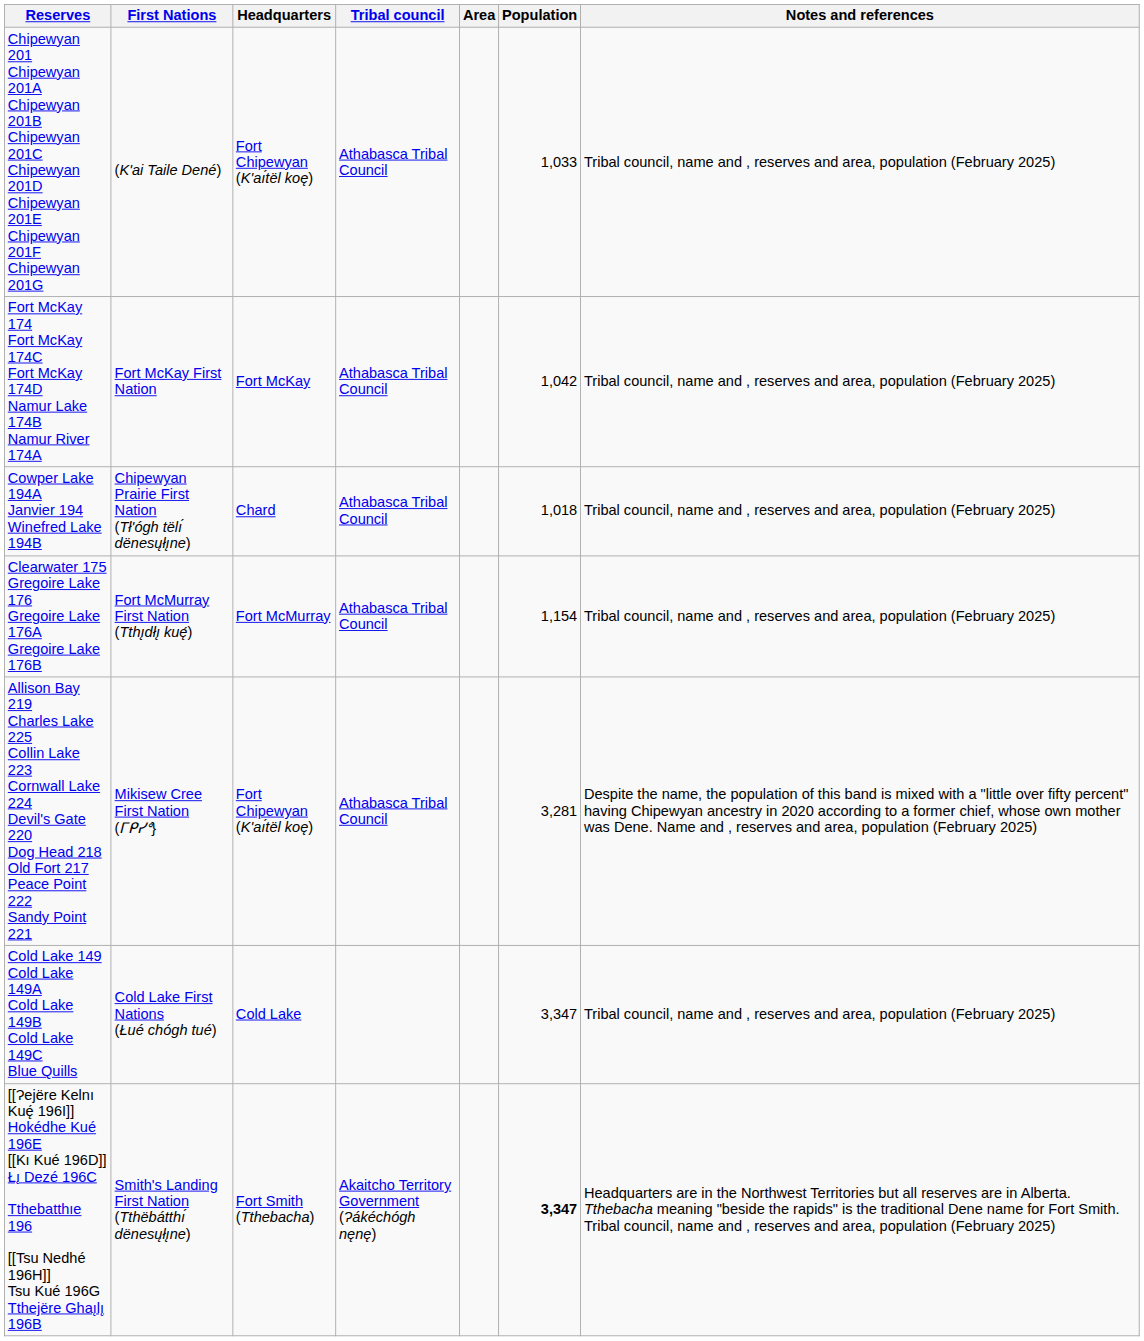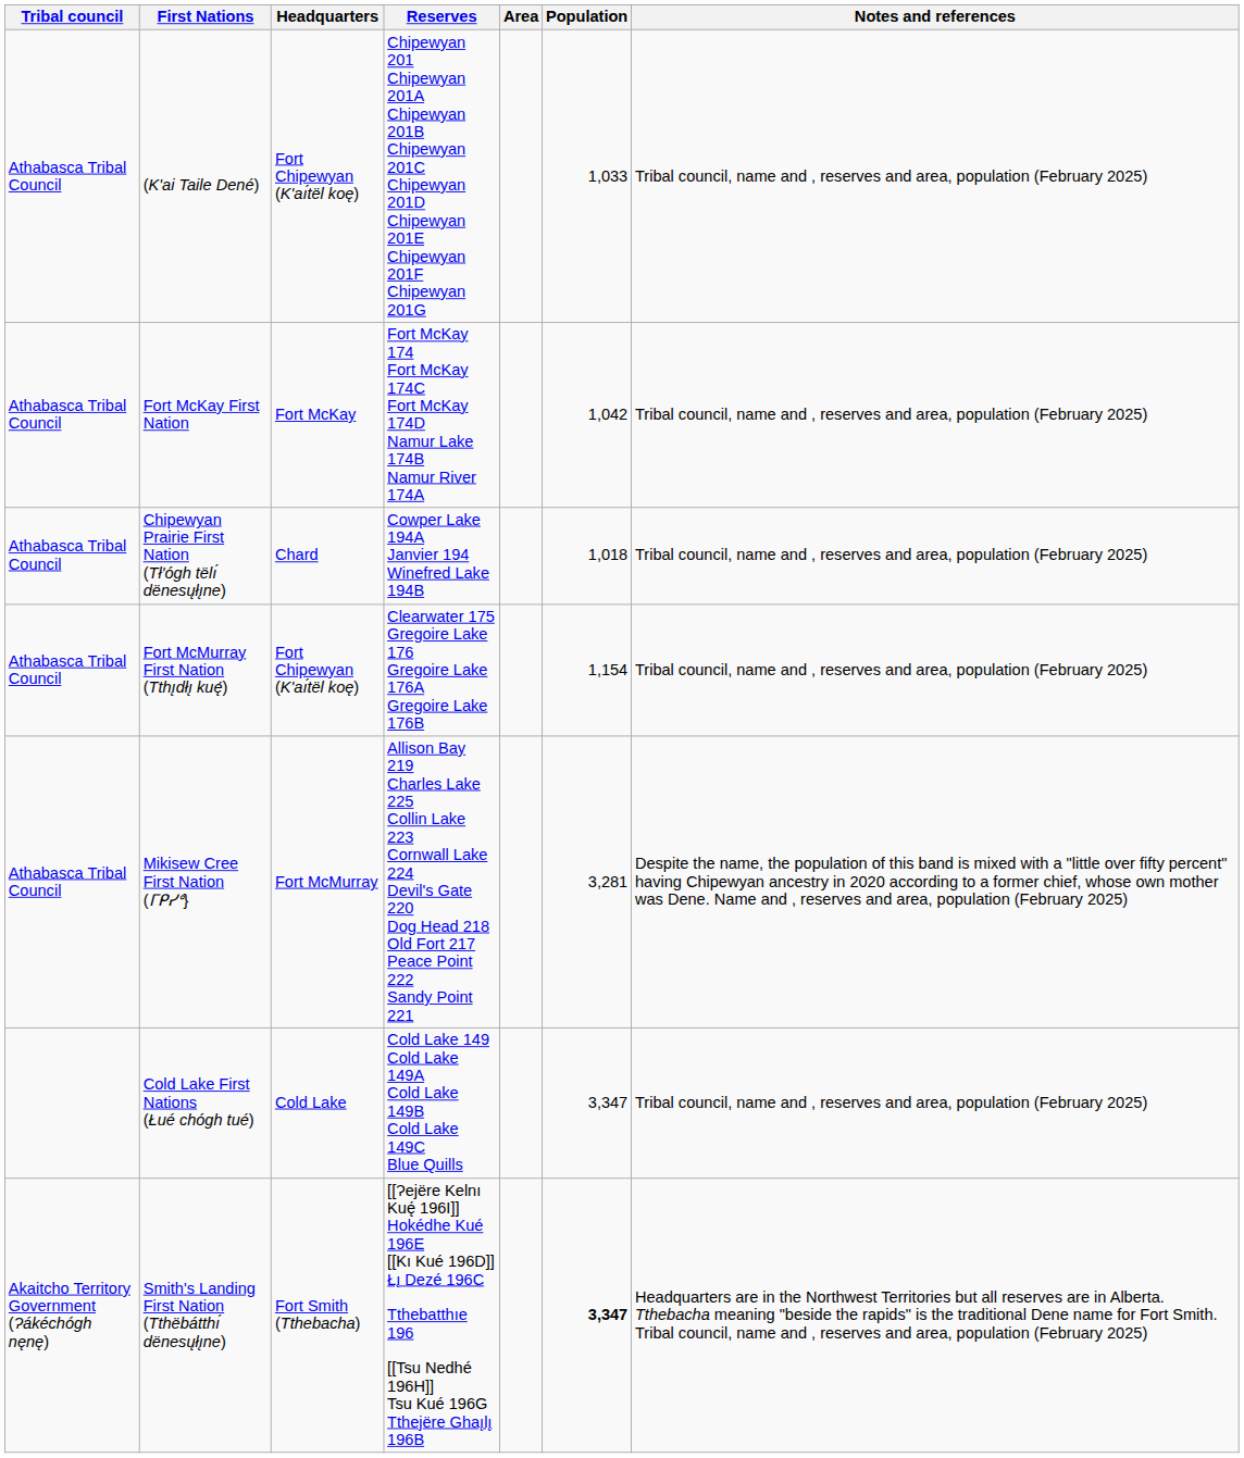columns swapped: Tribal council <-> Reserves
Fort McMurray First Nation (Tthı̨dłı̨ kuę́) | Headquarters: Fort McMurray -> Fort Chipewyan (K'aı́tël koę)
Mikisew Cree First Nation (ᒥᑭᓯᐤ} | Headquarters: Fort Chipewyan (K'aı́tël koę) -> Fort McMurray
